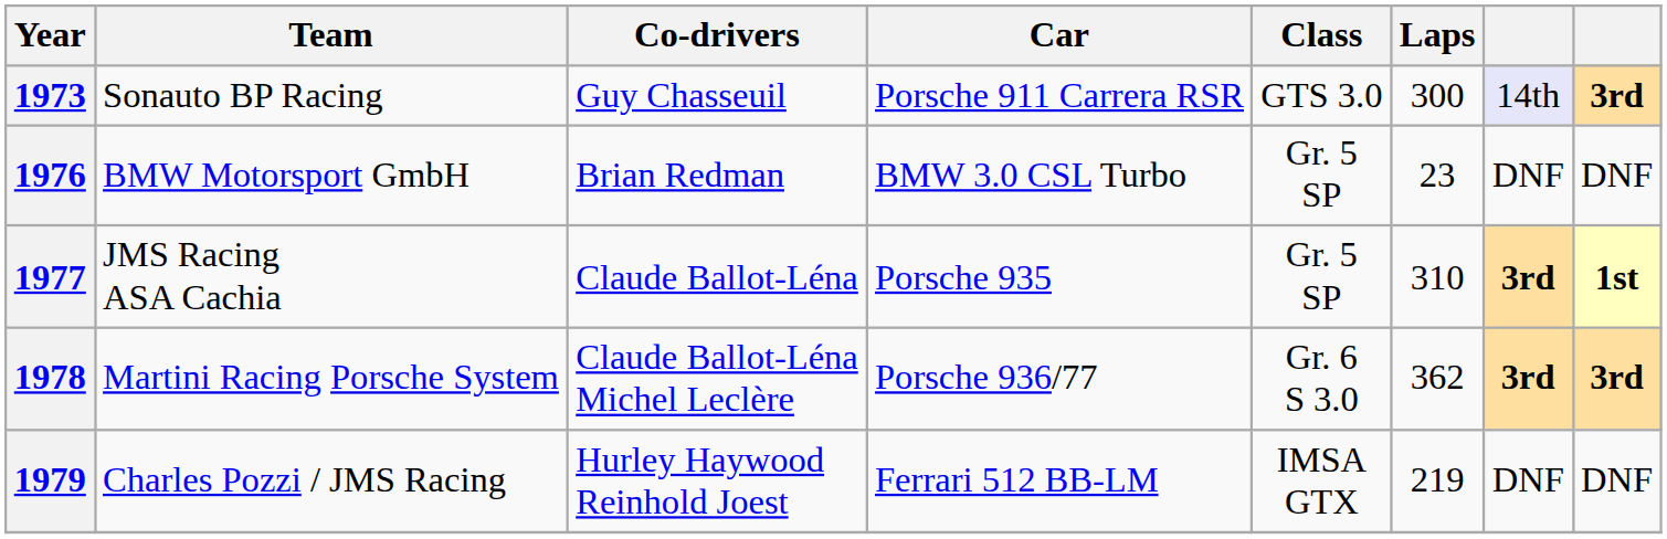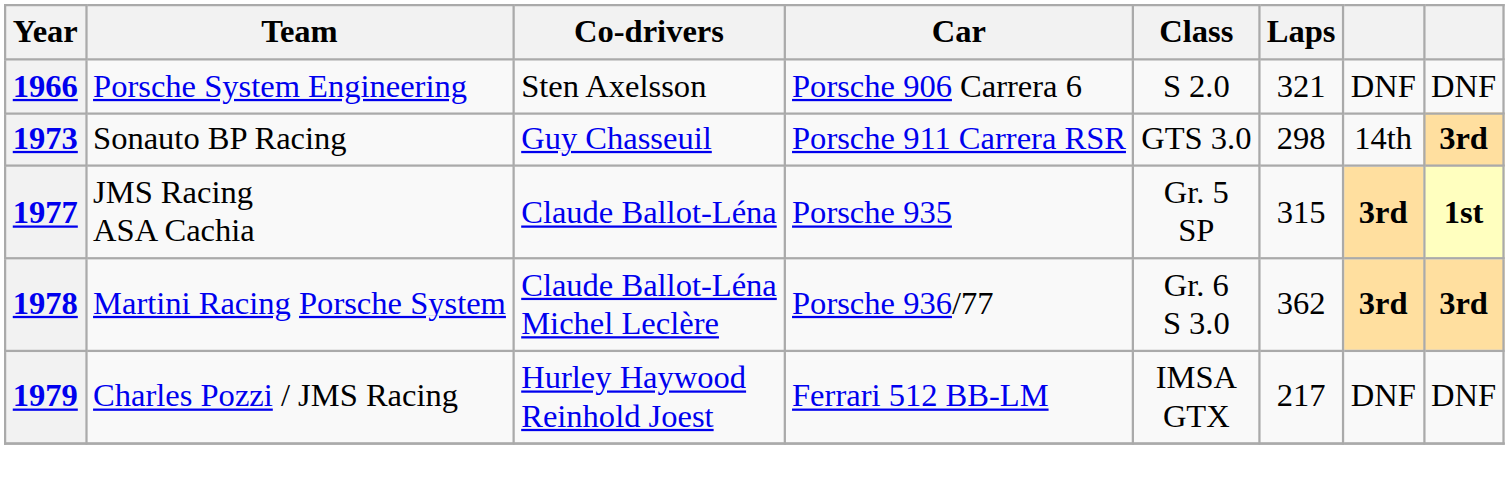+ row: 1966 | Porsche System Engineering | Sten Axelsson | Porsche 906 Carrera 6 | S 2.0 | 321 | DNF | DNF
1973 | Laps: 300 -> 298
1973 | column 7: lavender background -> no background
- row: 1976 | BMW Motorsport GmbH | Brian Redman | BMW 3.0 CSL Turbo | Gr. 5 SP | 23 | DNF | DNF
1977 | Laps: 310 -> 315
1979 | Laps: 219 -> 217
